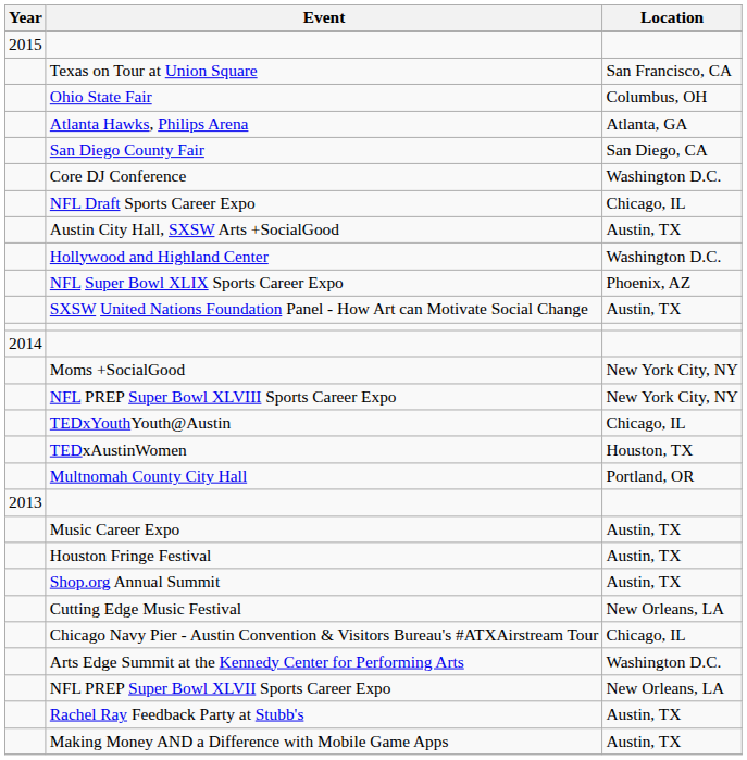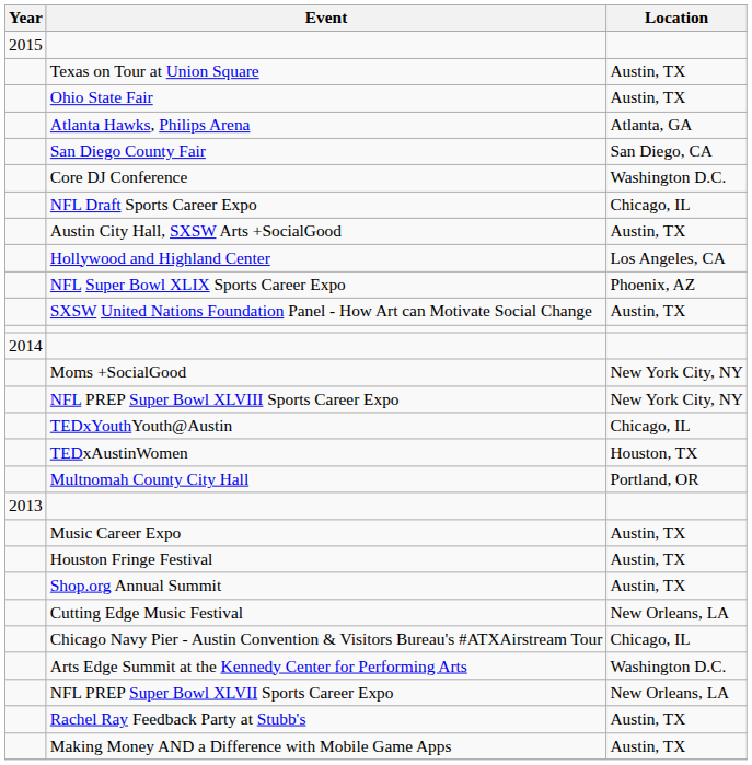Texas on Tour at Union Square | Location: San Francisco, CA -> Austin, TX
Ohio State Fair | Location: Columbus, OH -> Austin, TX
Hollywood and Highland Center | Location: Washington D.C. -> Los Angeles, CA
